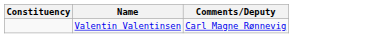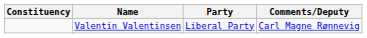+ column: Party | Liberal Party
